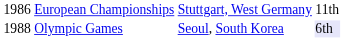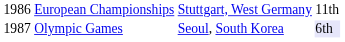Olympic Games | column 1: 1988 -> 1987
